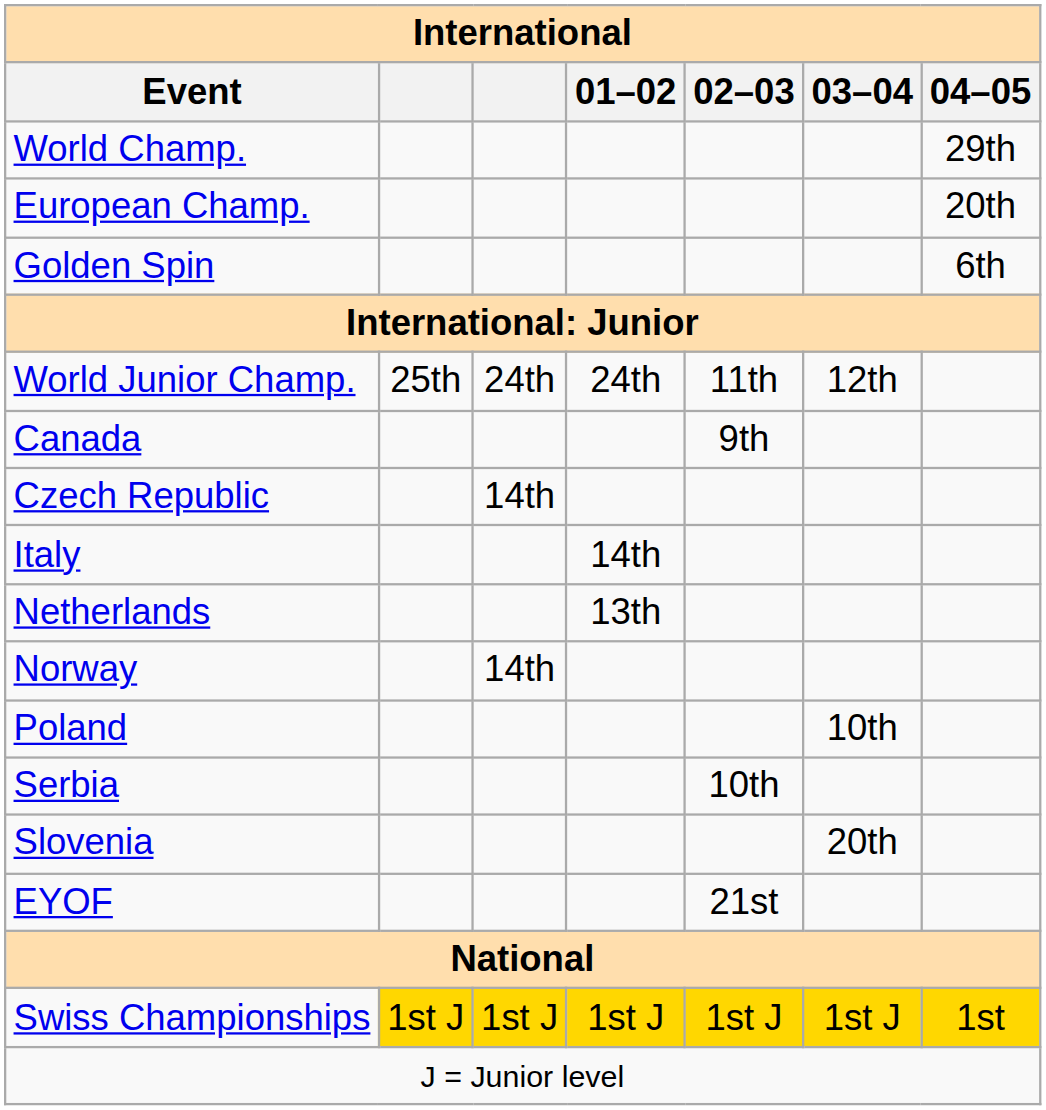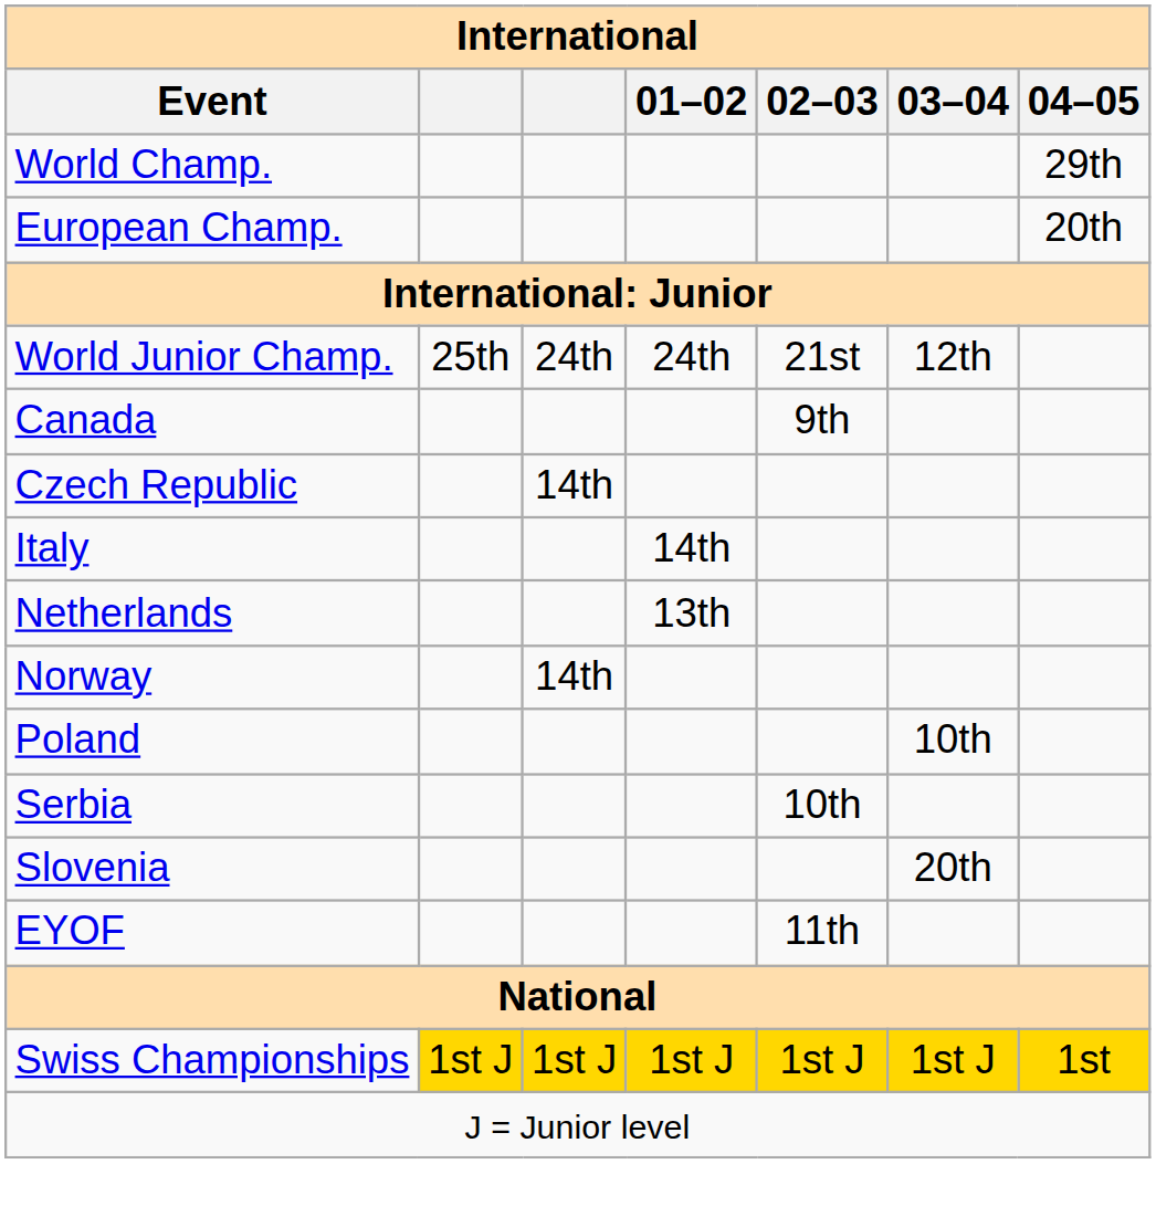- row: Golden Spin | 6th
World Junior Champ. | 02–03: 11th -> 21st
EYOF | 02–03: 21st -> 11th
